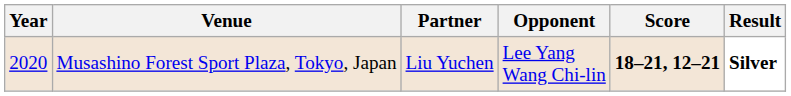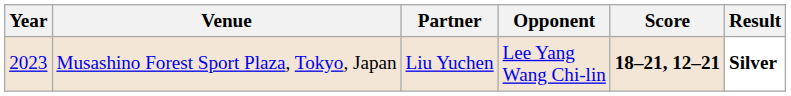Musashino Forest Sport Plaza, Tokyo, Japan | Year: 2020 -> 2023
